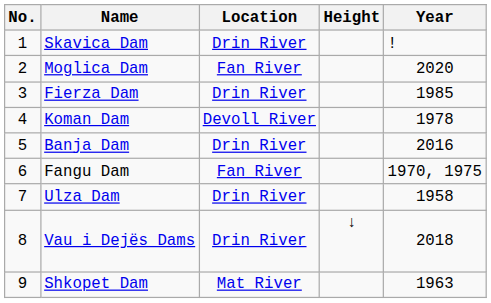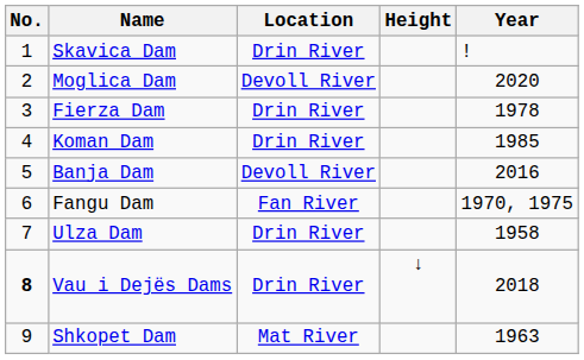Moglica Dam | Location: Fan River -> Devoll River
Fierza Dam | Year: 1985 -> 1978
Koman Dam | Location: Devoll River -> Drin River
Koman Dam | Year: 1978 -> 1985
Banja Dam | Location: Drin River -> Devoll River
Vau i Dejës Dams | No.: normal -> bold
